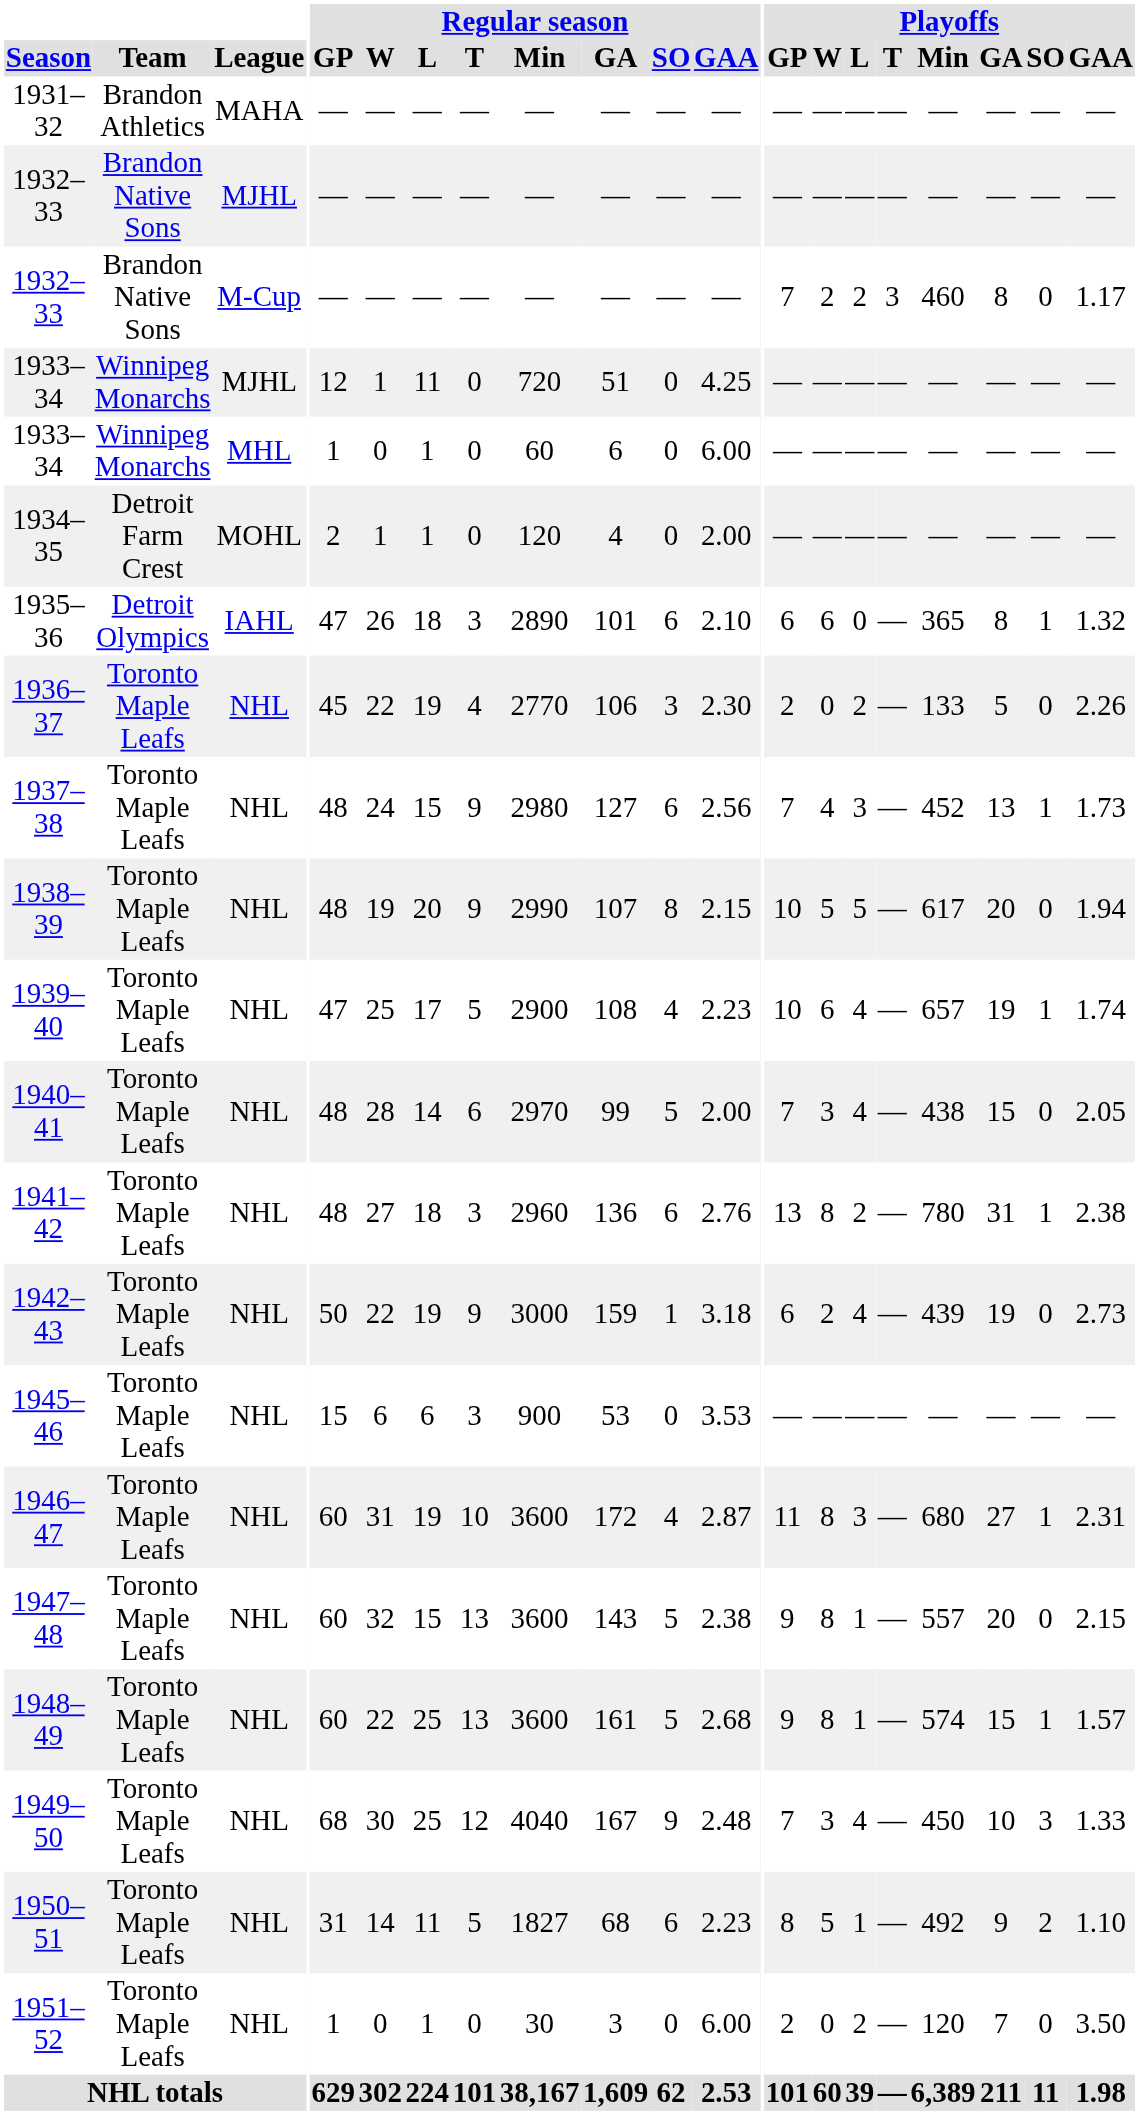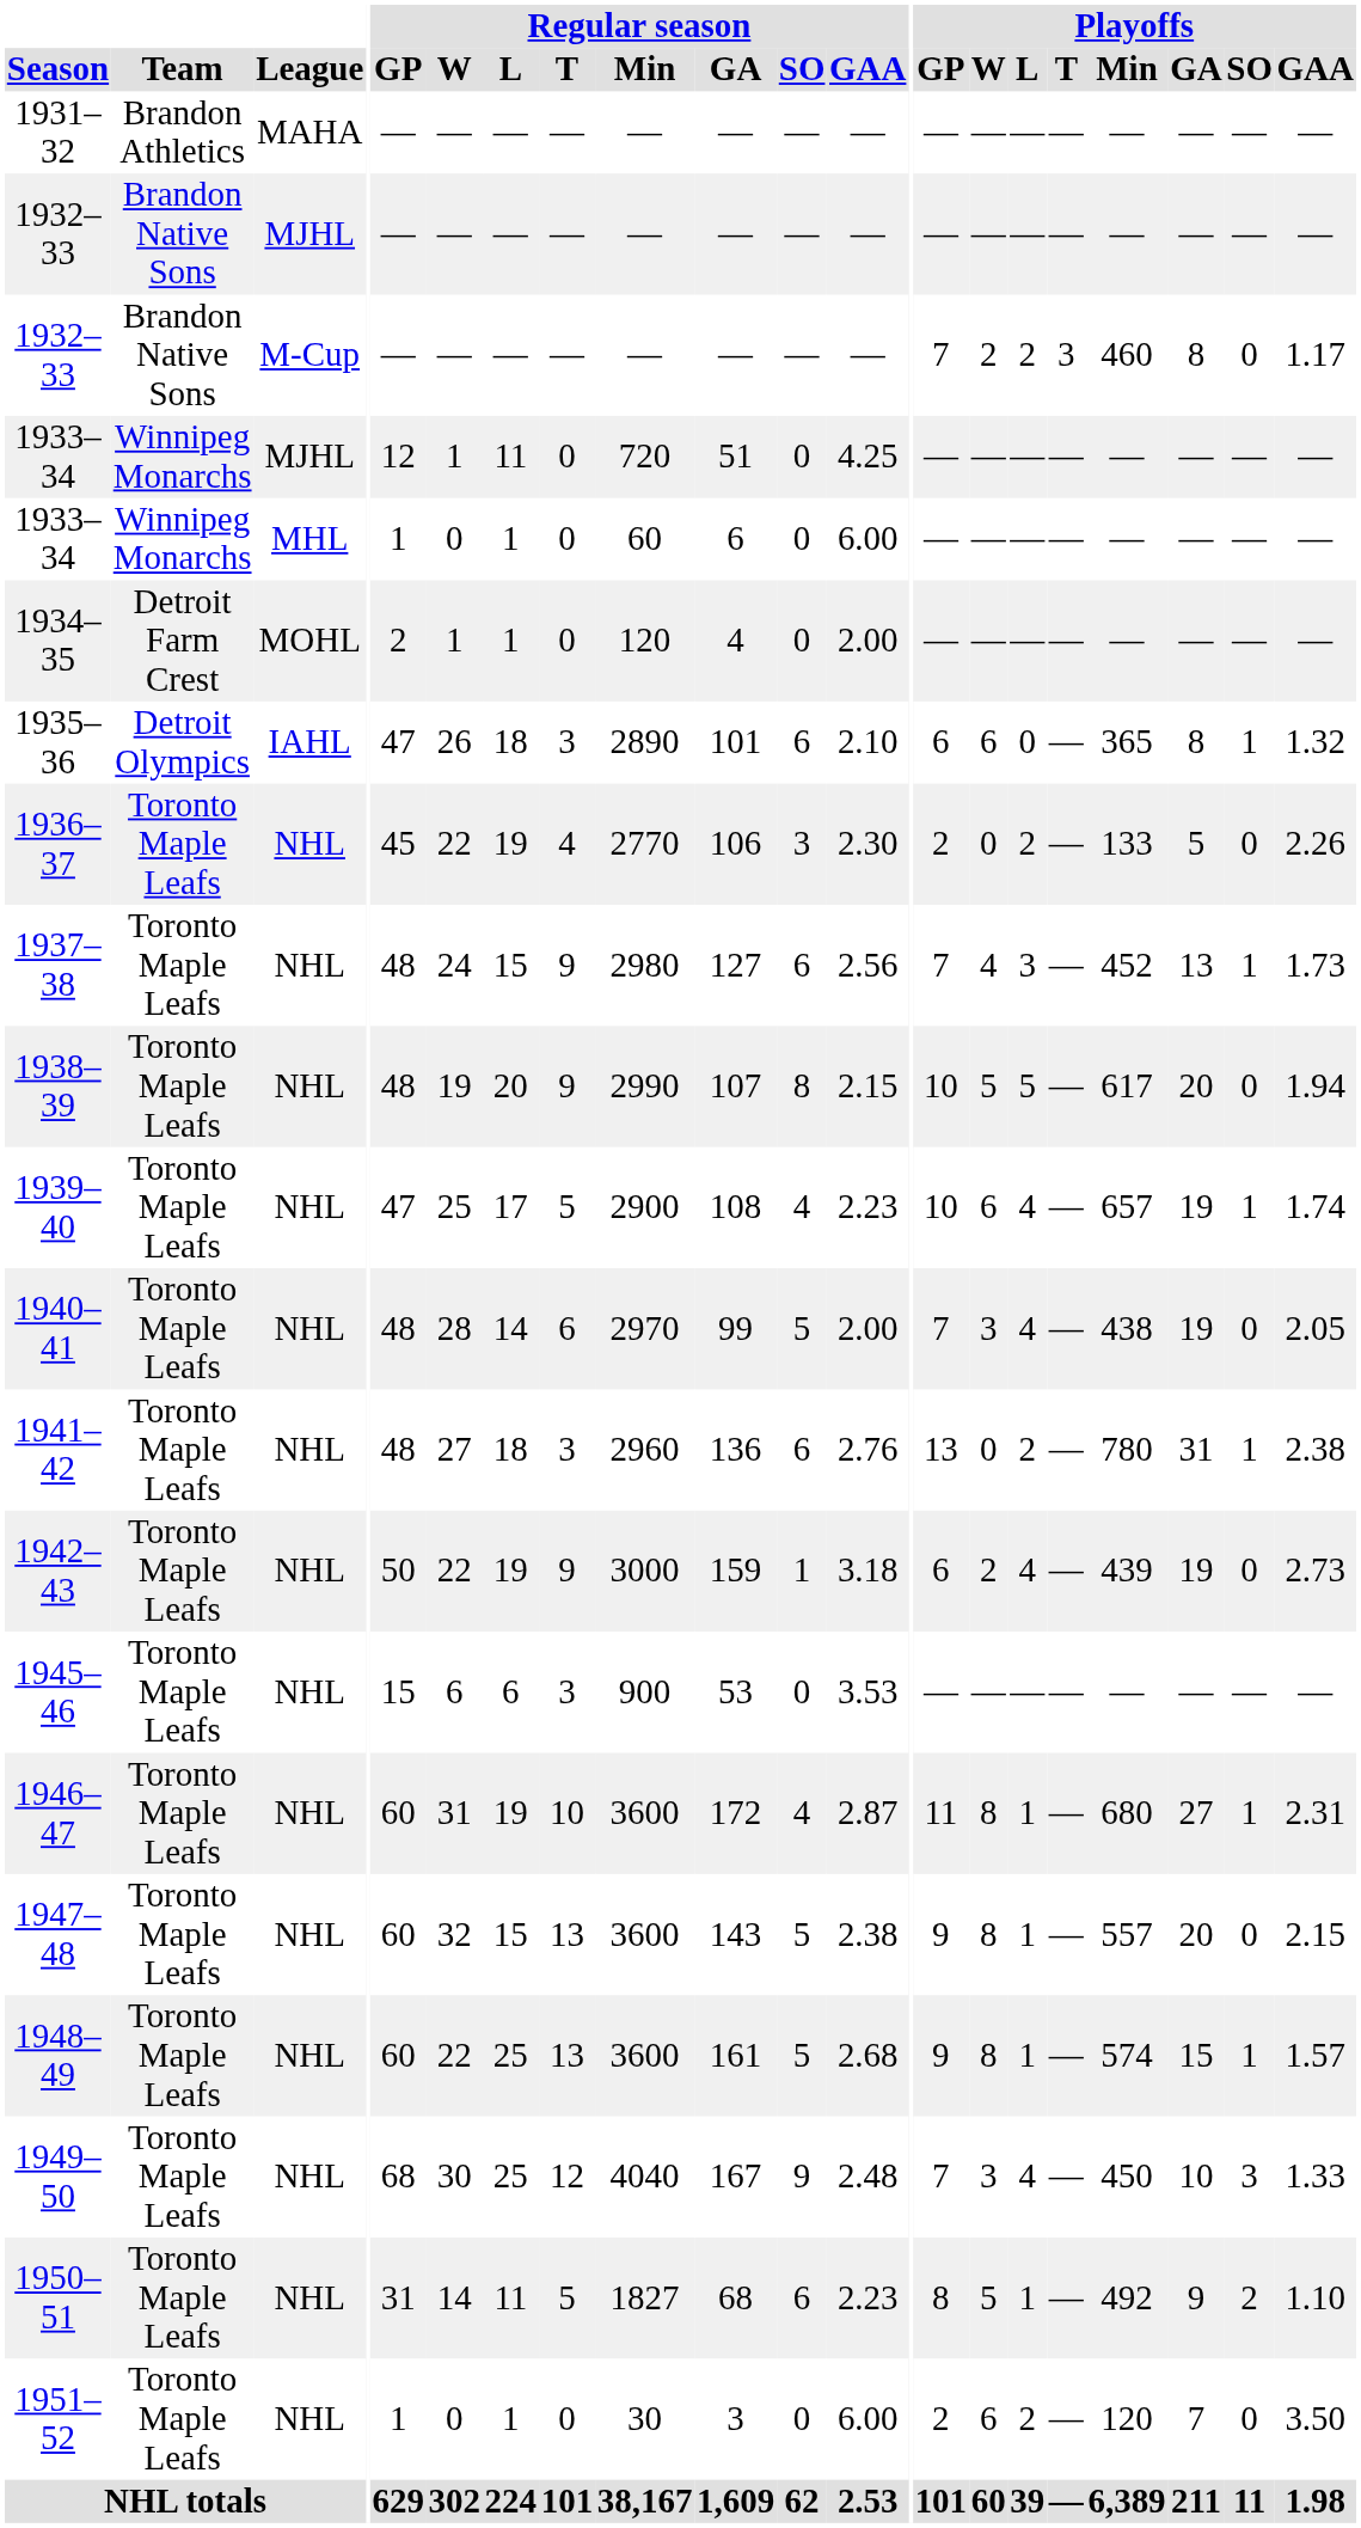1940–41 | Playoffs / GA: 15 -> 19
1941–42 | Playoffs / W: 8 -> 0
1946–47 | Playoffs / L: 3 -> 1
1951–52 | Playoffs / W: 0 -> 6
